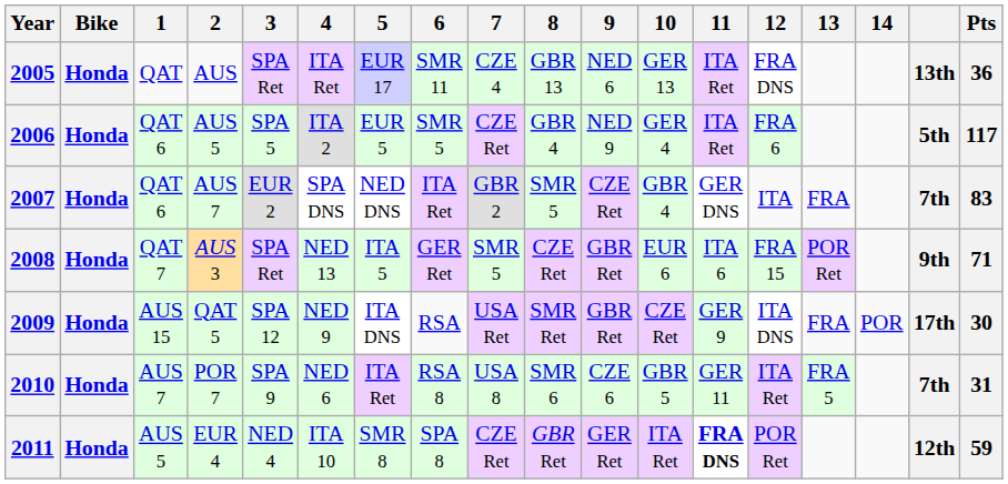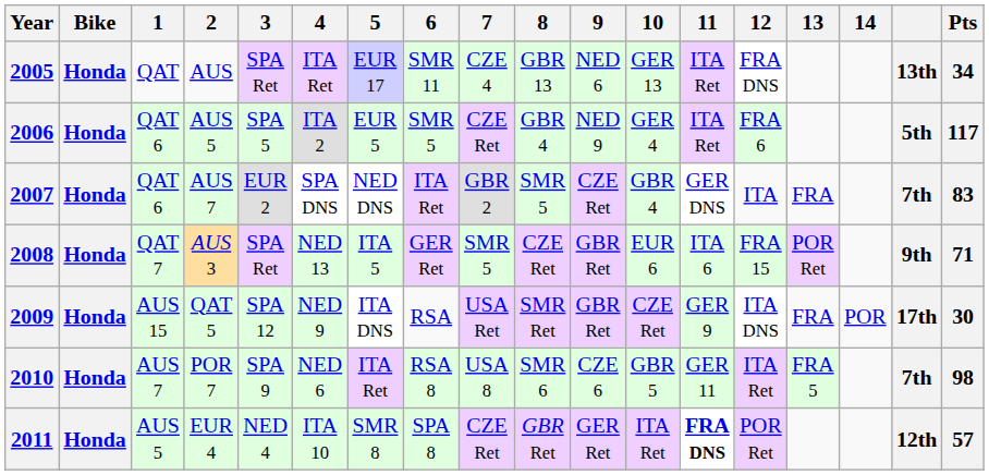2005 | Pts: 36 -> 34
2010 | Pts: 31 -> 98
2011 | Pts: 59 -> 57
